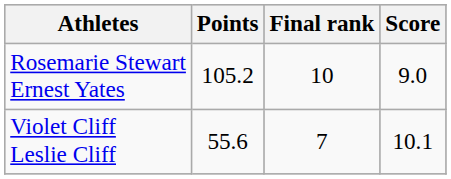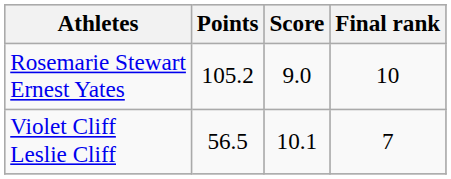columns swapped: Score <-> Final rank
Violet Cliff Leslie Cliff | Points: 55.6 -> 56.5
